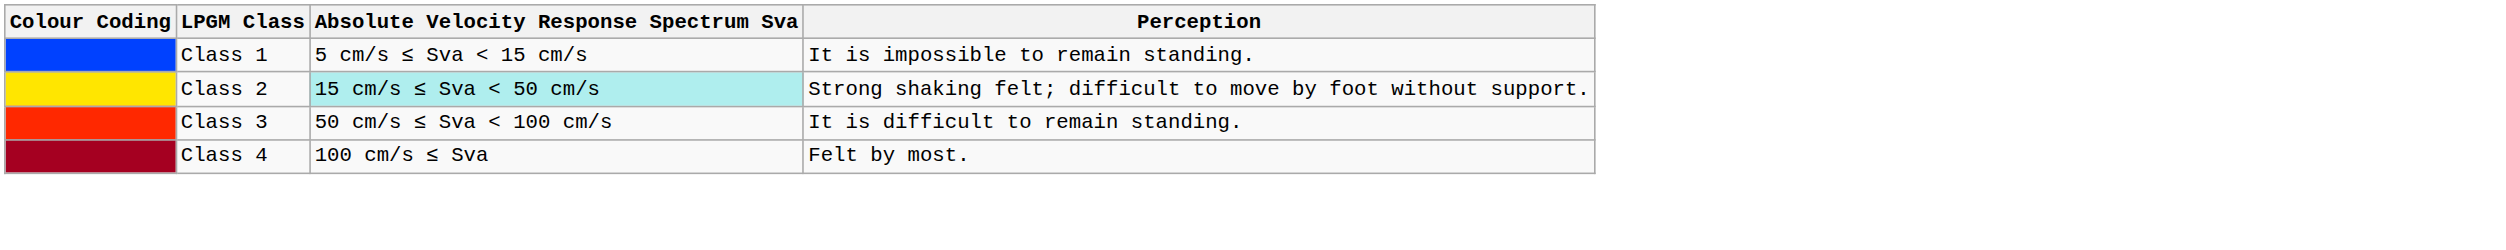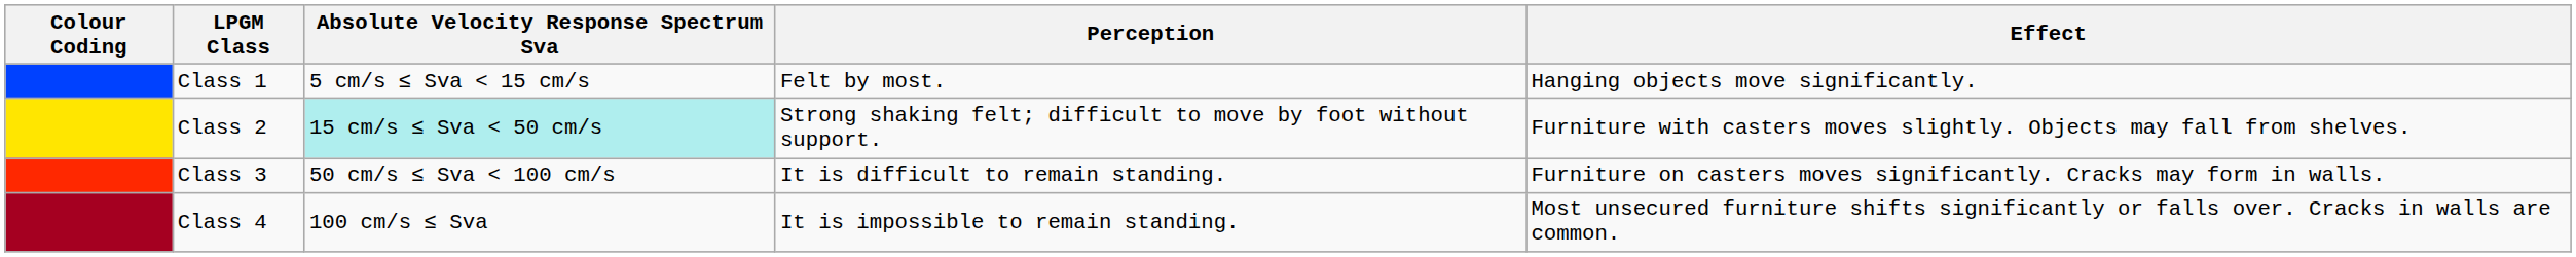+ column: Effect | Hanging objects move significantly. | Furniture with casters moves slightly. Objects may fall from shelves. | Furniture on casters moves significantly. Cracks may form in walls. | Most unsecured furniture shifts significantly or falls over. Cracks in walls are common.
Class 1 | Perception: It is impossible to remain standing. -> Felt by most.
Class 4 | Perception: Felt by most. -> It is impossible to remain standing.
